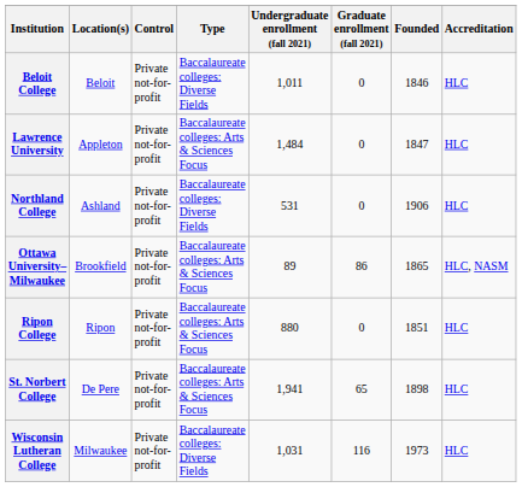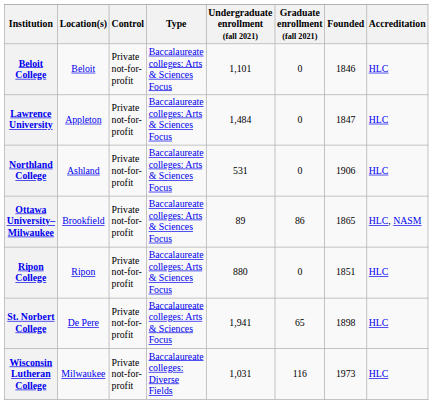Beloit College | Type: Baccalaureate colleges: Diverse Fields -> Baccalaureate colleges: Arts & Sciences Focus
Beloit College | Undergraduate enrollment (fall 2021): 1,011 -> 1,101
Northland College | Type: Baccalaureate colleges: Diverse Fields -> Baccalaureate colleges: Arts & Sciences Focus
